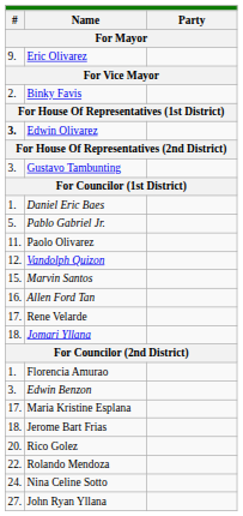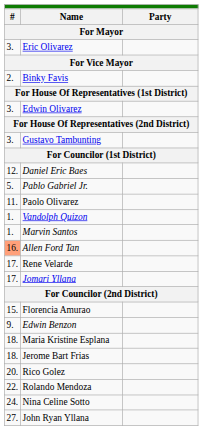Eric Olivarez | column 1: 9. -> 3.
Edwin Olivarez | column 1: bold -> normal
Daniel Eric Baes | column 1: 1. -> 12.
Vandolph Quizon | column 1: 12. -> 1.
Marvin Santos | column 1: 15. -> 1.
Allen Ford Tan | column 1: no background -> lightsalmon background
Jomari Yllana | column 1: 18. -> 17.
Florencia Amurao | column 1: 1. -> 15.
Edwin Benzon | column 1: 3. -> 9.
Maria Kristine Esplana | column 1: 17. -> 18.
